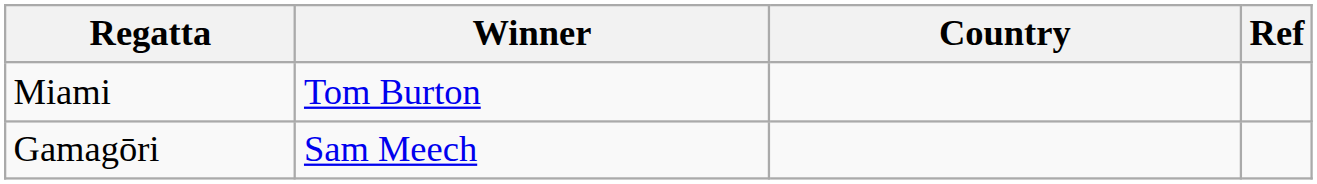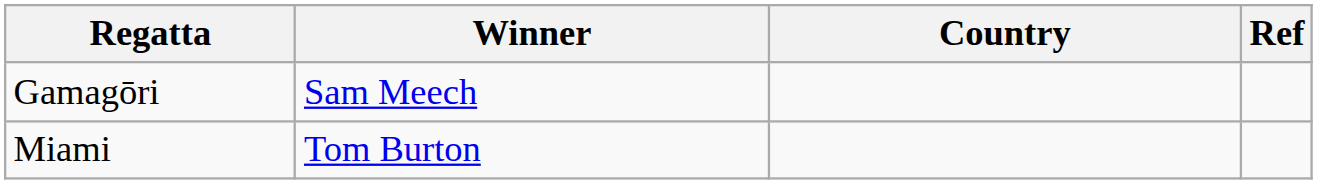rows swapped: Gamagōri <-> Miami
